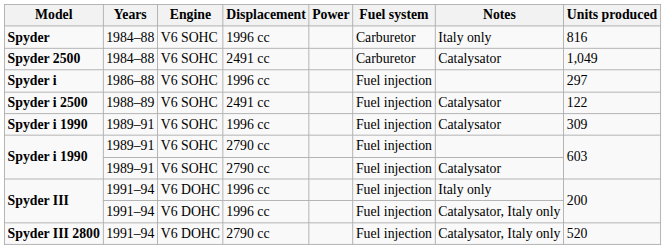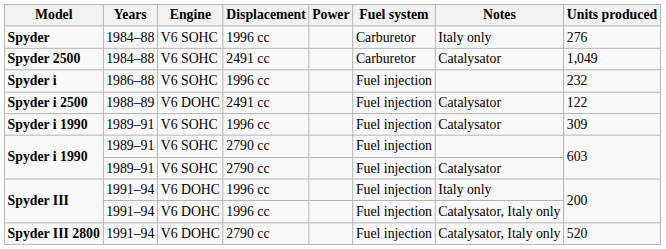Spyder | Units produced: 816 -> 276
Spyder i | Units produced: 297 -> 232
Spyder i 2500 | Engine: V6 SOHC -> V6 DOHC
